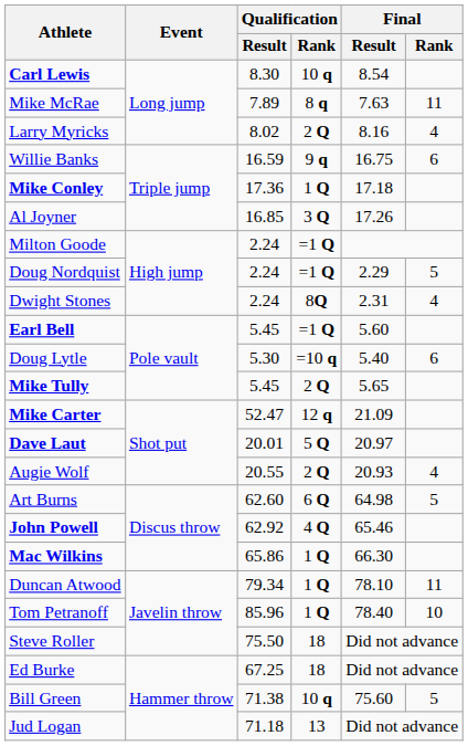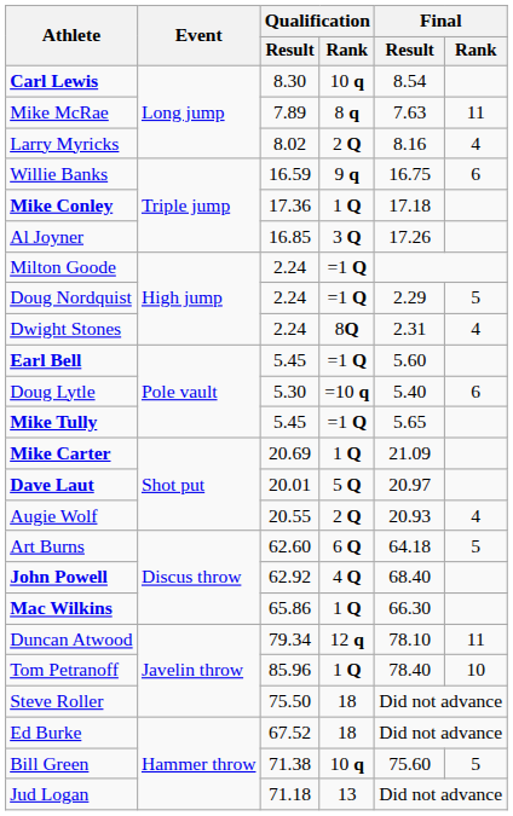Mike Tully | Qualification / Rank: 2 Q -> =1 Q
Mike Carter | Qualification / Result: 52.47 -> 20.69
Mike Carter | Qualification / Rank: 12 q -> 1 Q
Art Burns | Final / Result: 64.98 -> 64.18
John Powell | Final / Result: 65.46 -> 68.40
Duncan Atwood | Qualification / Rank: 1 Q -> 12 q
Ed Burke | Qualification / Result: 67.25 -> 67.52
